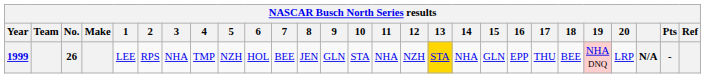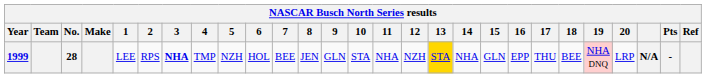1999 | No.: 26 -> 28
1999 | 3: normal -> bold
